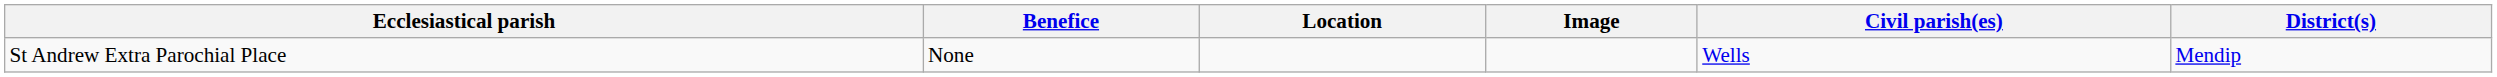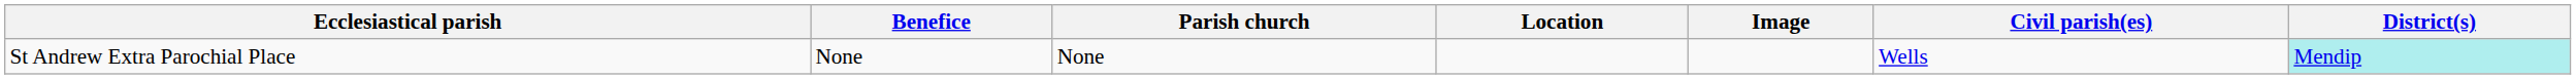+ column: Parish church | None
St Andrew Extra Parochial Place | District(s): no background -> paleturquoise background
